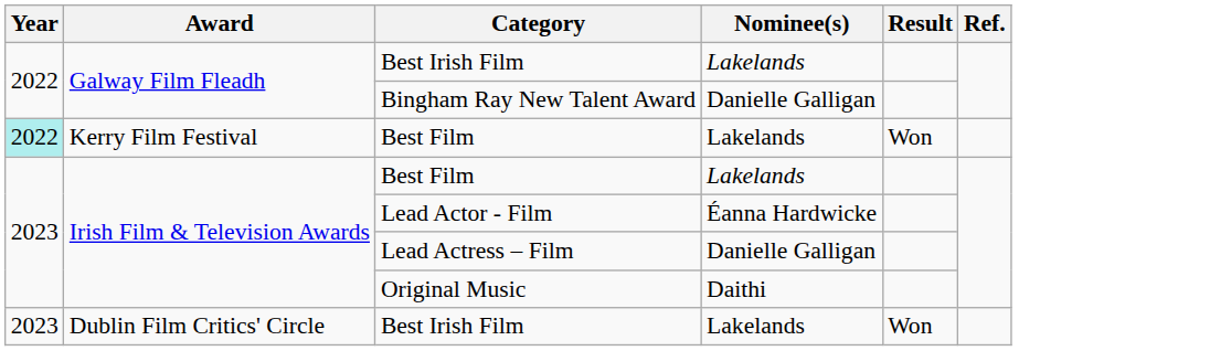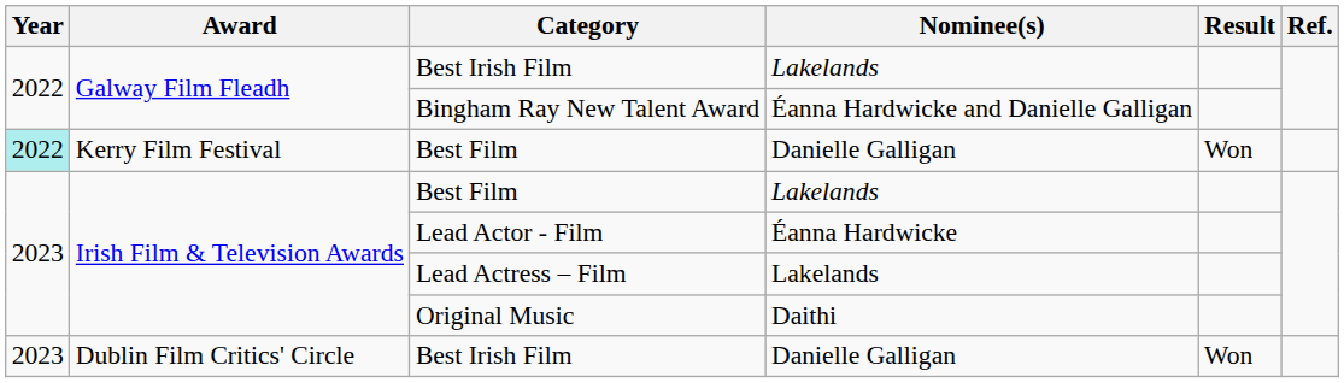Bingham Ray New Talent Award | Nominee(s): Danielle Galligan -> Éanna Hardwicke and Danielle Galligan
Kerry Film Festival / Best Film | Nominee(s): Lakelands -> Danielle Galligan
Lead Actress – Film | Nominee(s): Danielle Galligan -> Lakelands
Dublin Film Critics' Circle / Best Irish Film | Nominee(s): Lakelands -> Danielle Galligan
